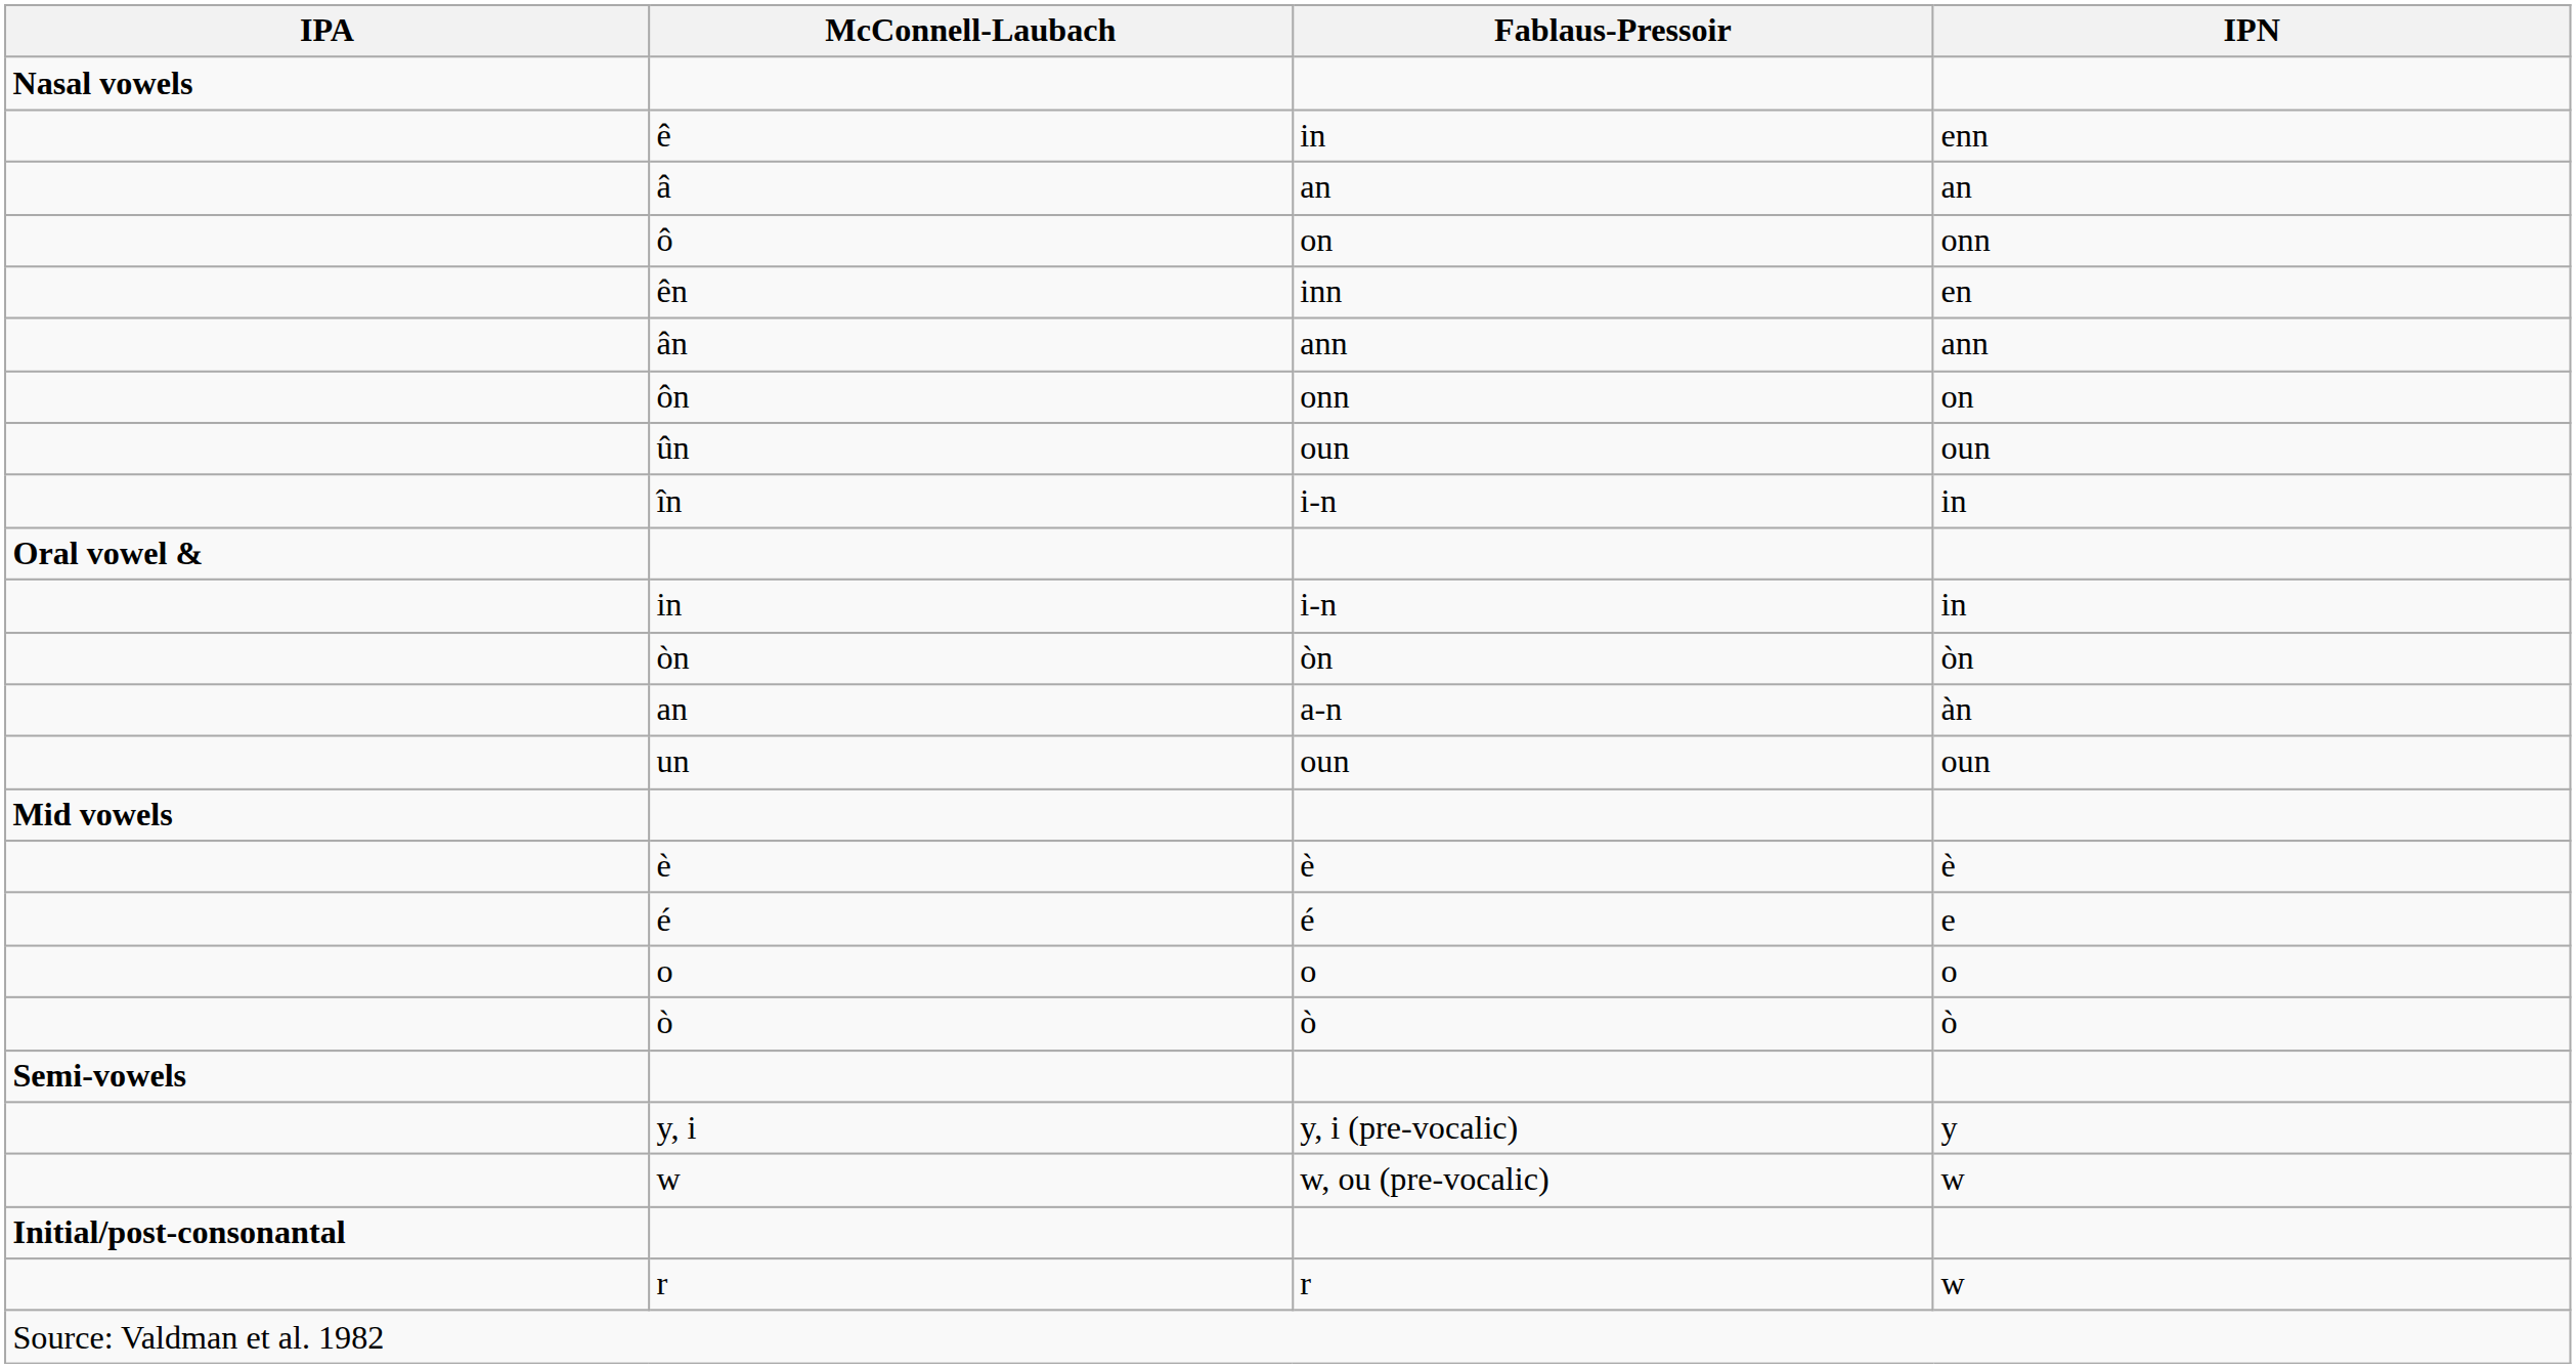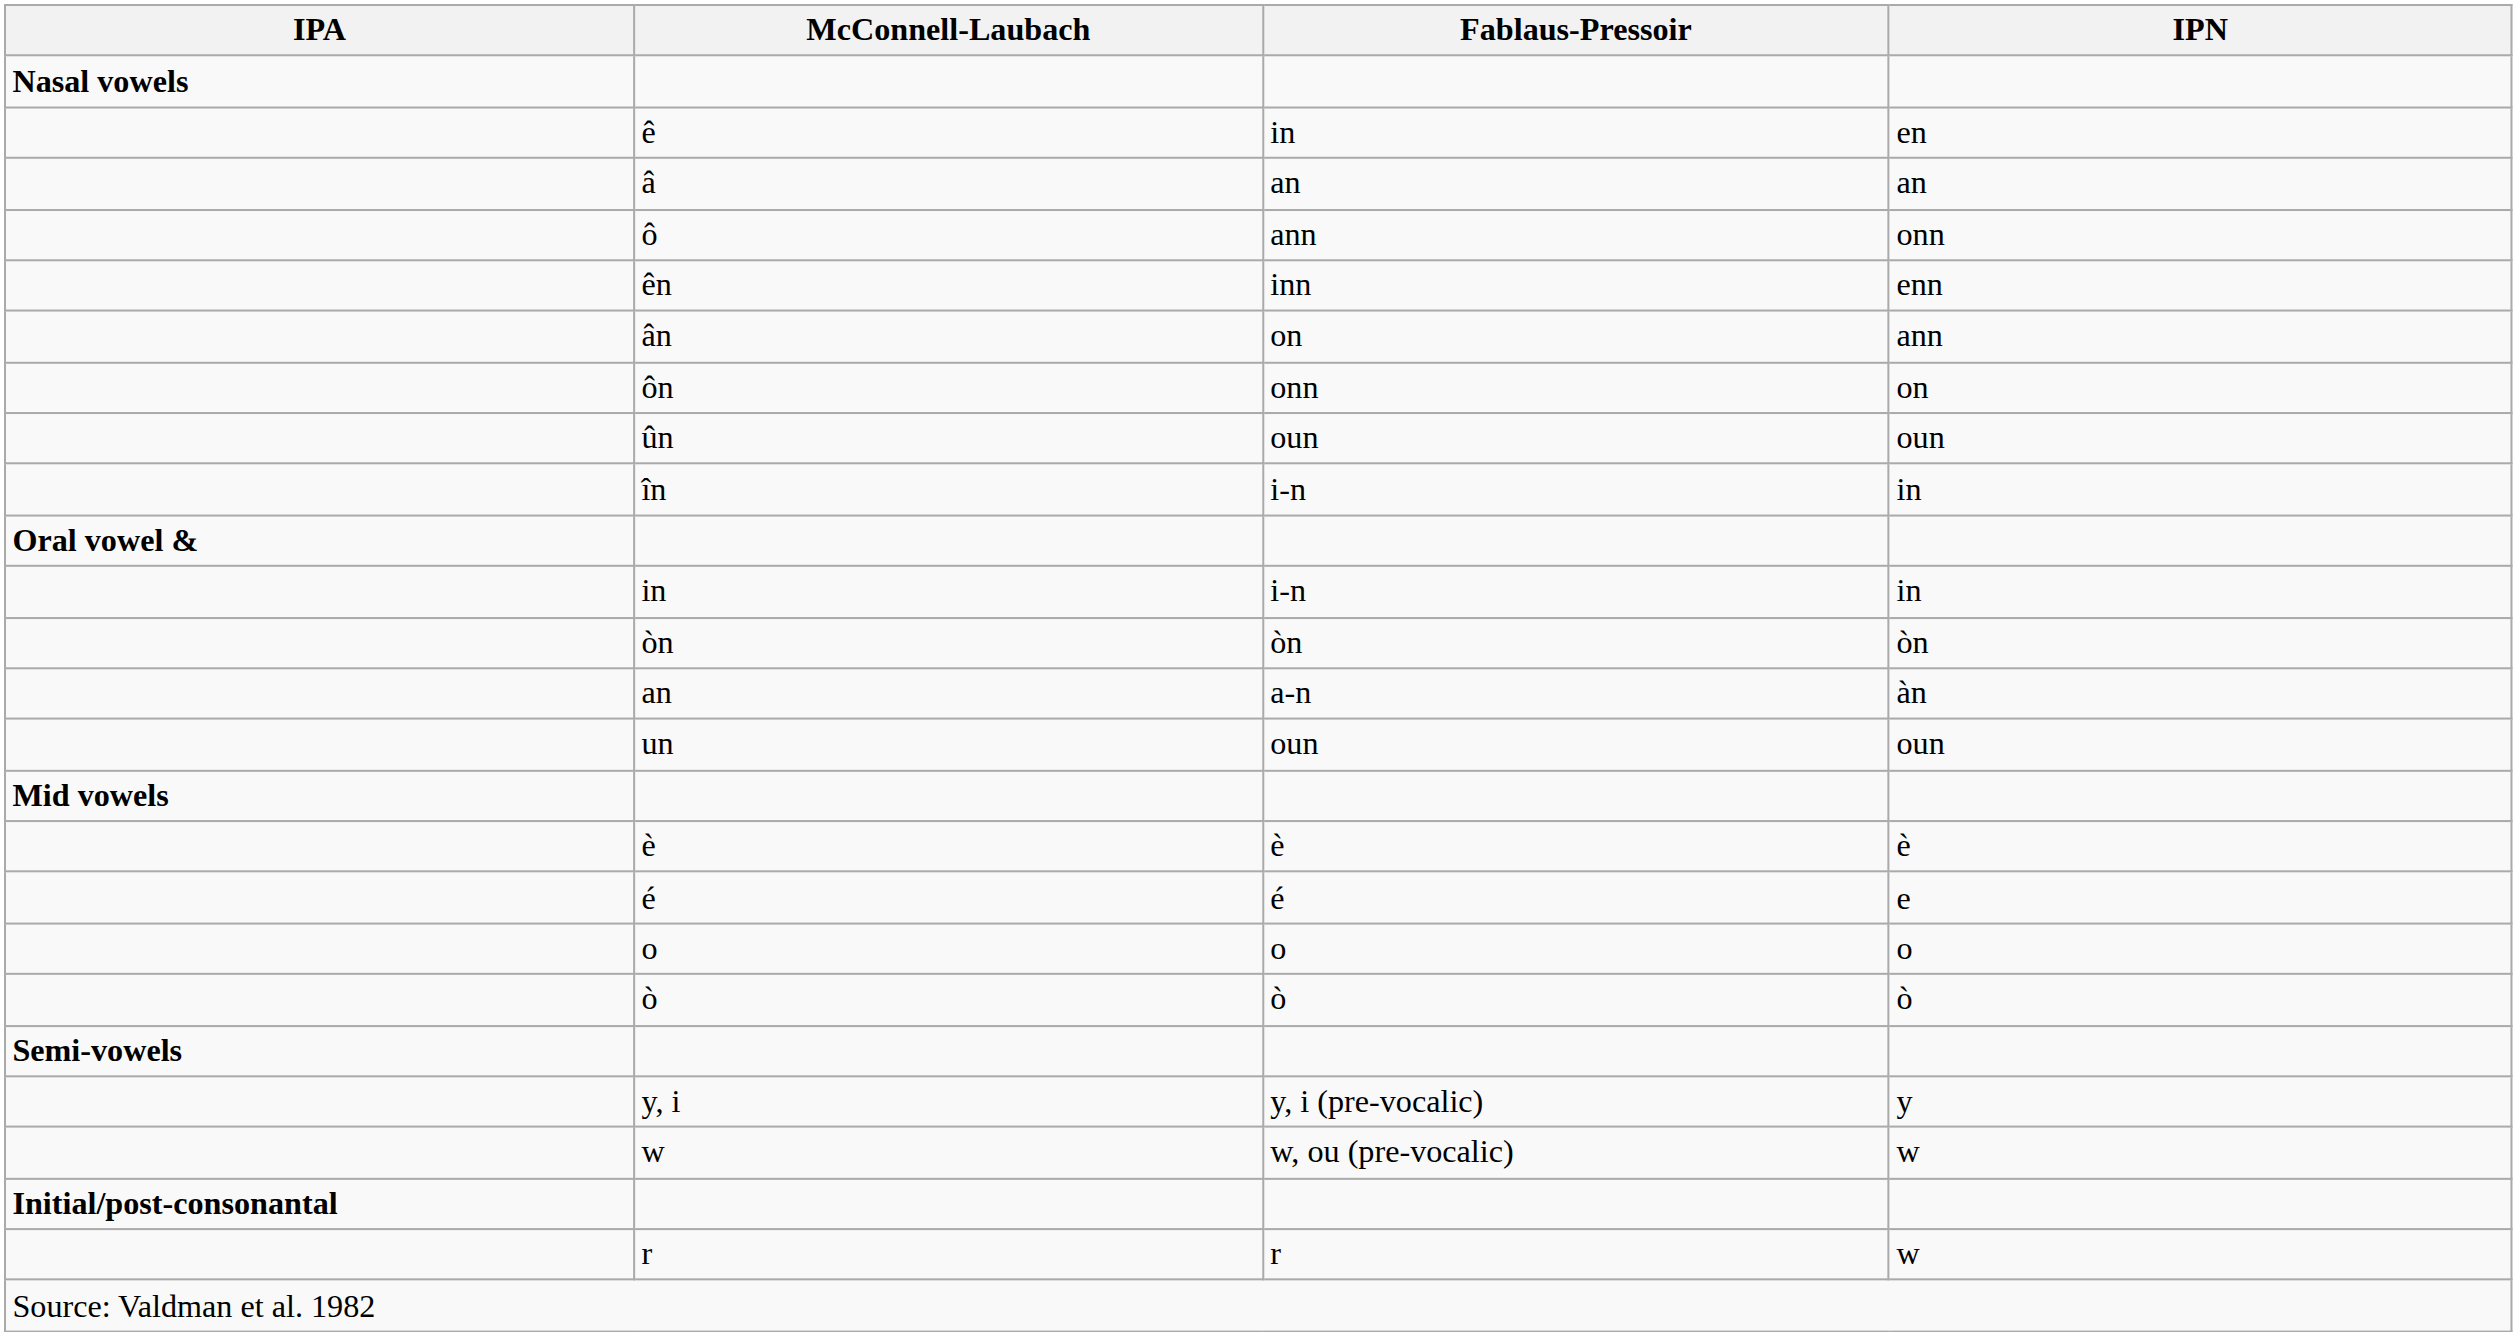ê | IPN: enn -> en
ô | Fablaus-Pressoir: on -> ann
ên | IPN: en -> enn
ân | Fablaus-Pressoir: ann -> on
